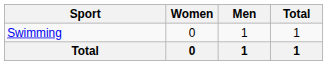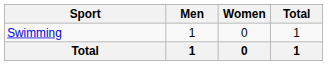columns swapped: Men <-> Women
